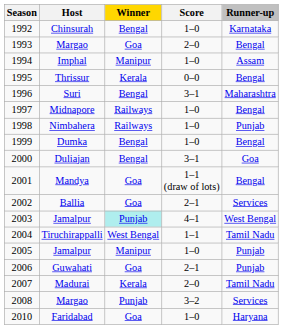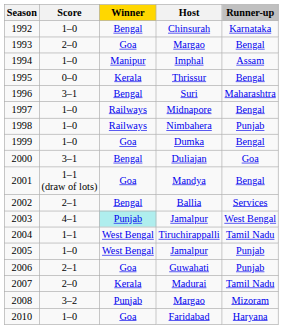columns swapped: Host <-> Score
1999 | Winner: Bengal -> Goa
2002 | Winner: Goa -> Bengal
2005 | Winner: Manipur -> West Bengal
2008 | Runner-up: Services -> Mizoram
